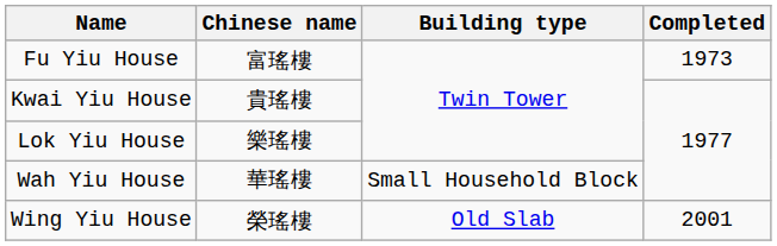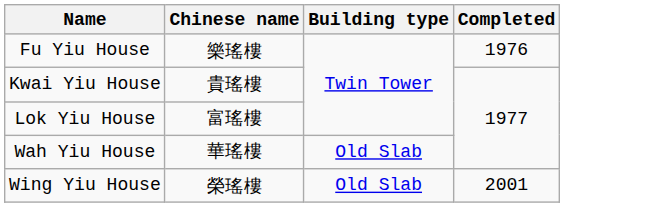Fu Yiu House | Chinese name: 富瑤樓 -> 樂瑤樓
Fu Yiu House | Completed: 1973 -> 1976
Lok Yiu House | Chinese name: 樂瑤樓 -> 富瑤樓
Wah Yiu House | Building type: Small Household Block -> Old Slab
